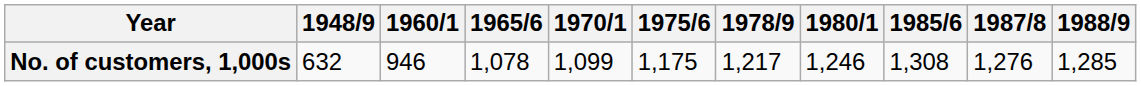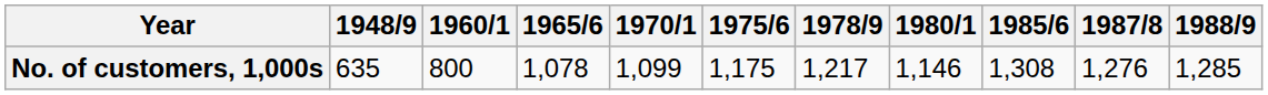No. of customers, 1,000s | 1948/9: 632 -> 635
No. of customers, 1,000s | 1960/1: 946 -> 800
No. of customers, 1,000s | 1980/1: 1,246 -> 1,146
